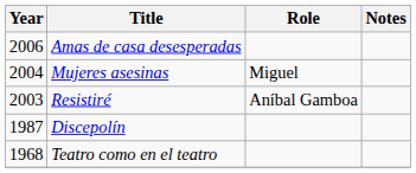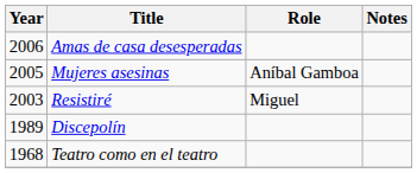Mujeres asesinas | Year: 2004 -> 2005
Mujeres asesinas | Role: Miguel -> Aníbal Gamboa
Resistiré | Role: Aníbal Gamboa -> Miguel
Discepolín | Year: 1987 -> 1989
